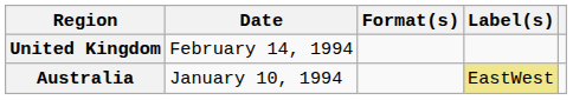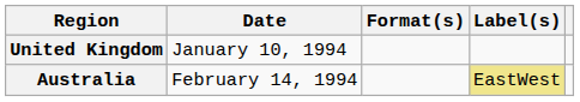United Kingdom | Date: February 14, 1994 -> January 10, 1994
Australia | Date: January 10, 1994 -> February 14, 1994
